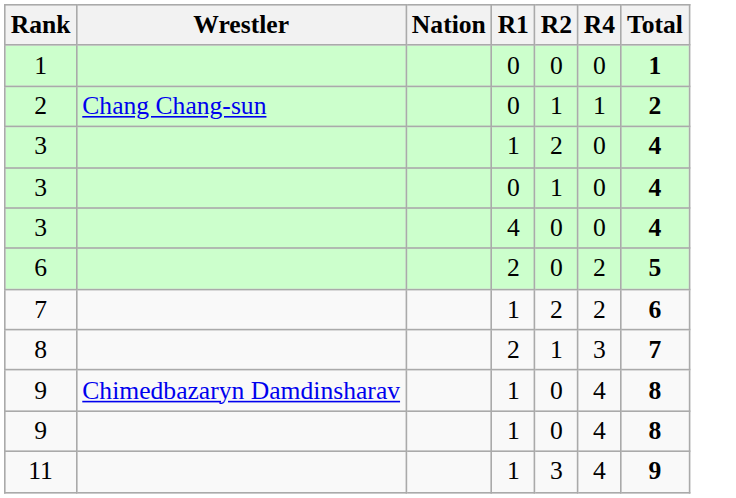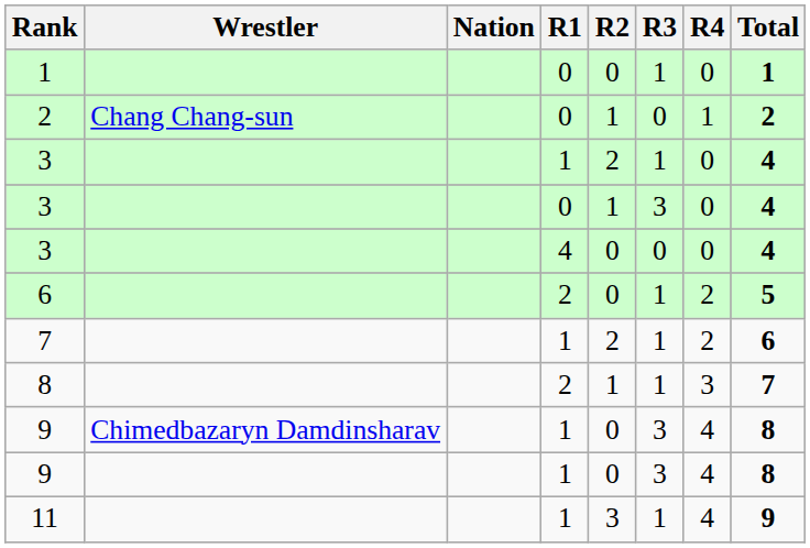+ column: R3 | 1 | 0 | 1 | 3 | 0 | 1 | 1 | 1 | 3 | 3 | 1
